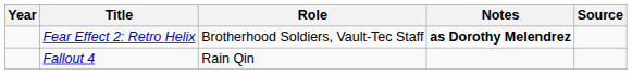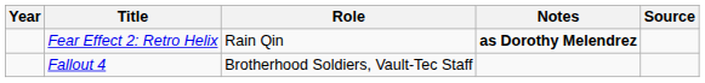Fear Effect 2: Retro Helix | Role: Brotherhood Soldiers, Vault-Tec Staff -> Rain Qin
Fallout 4 | Role: Rain Qin -> Brotherhood Soldiers, Vault-Tec Staff
